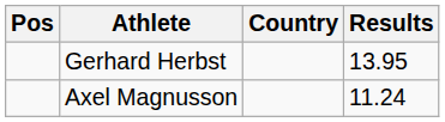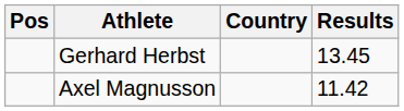Gerhard Herbst | Results: 13.95 -> 13.45
Axel Magnusson | Results: 11.24 -> 11.42
